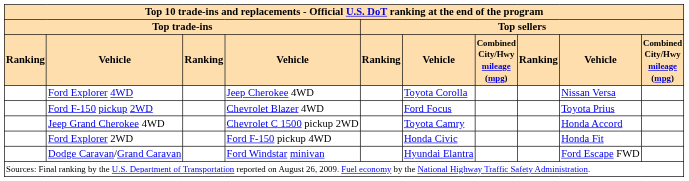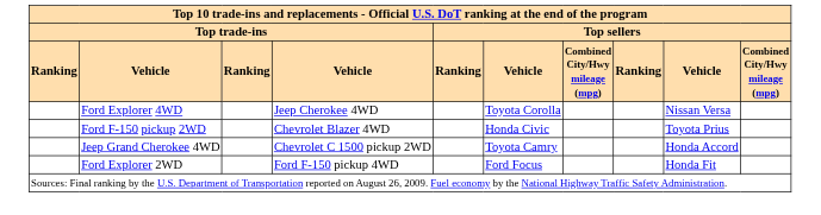Ford F-150 pickup 2WD | column 6: Ford Focus -> Honda Civic
Ford Explorer 2WD | column 6: Honda Civic -> Ford Focus
- row: Dodge Caravan/Grand Caravan | Ford Windstar minivan | Hyundai Elantra | Ford Escape FWD
